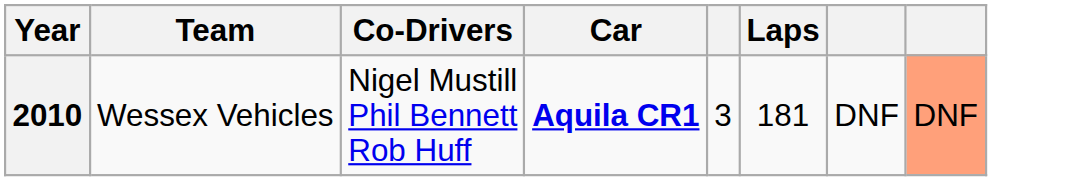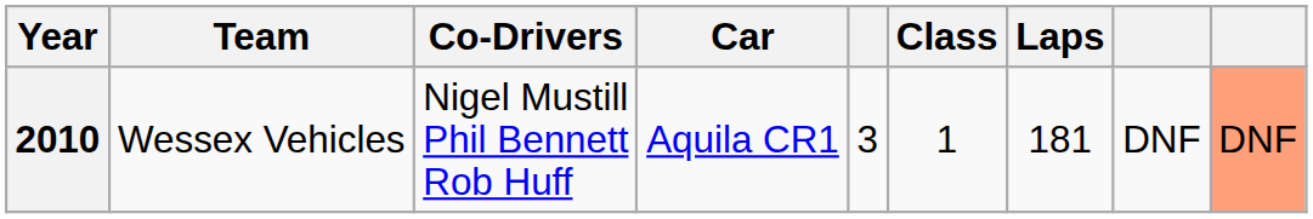+ column: Class | 1
2010 | Car: bold -> normal
